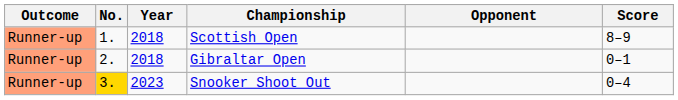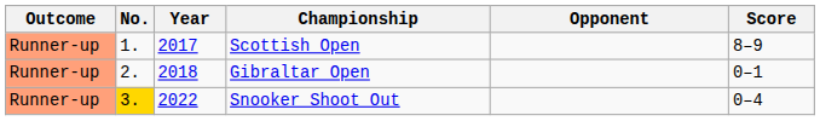Scottish Open | Year: 2018 -> 2017
Snooker Shoot Out | Year: 2023 -> 2022
